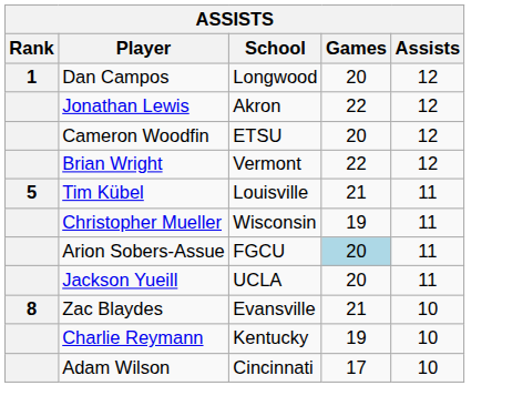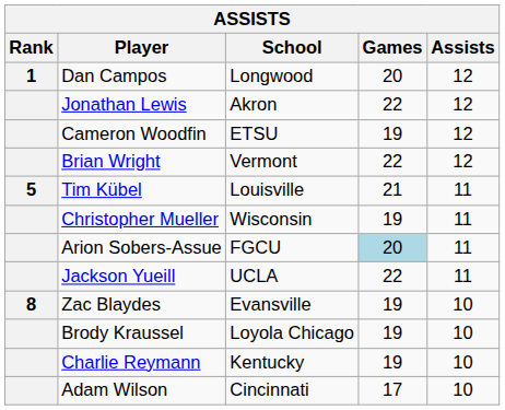Cameron Woodfin | Games: 20 -> 19
Jackson Yueill | Games: 20 -> 22
Zac Blaydes | Games: 21 -> 19
+ row: Brody Kraussel | Loyola Chicago | 19 | 10
